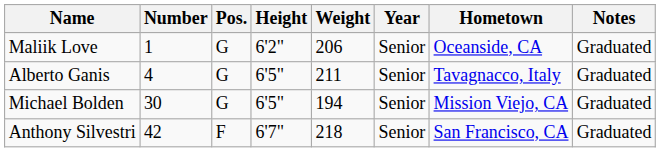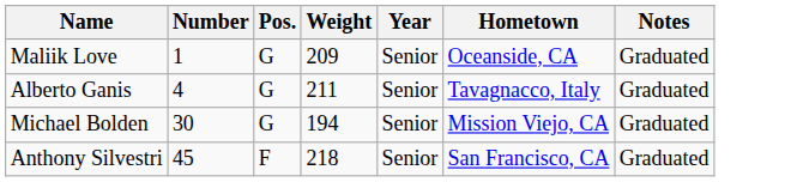- column: Height | 6'2" | 6'5" | 6'5" | 6'7"
Maliik Love | Weight: 206 -> 209
Anthony Silvestri | Number: 42 -> 45
